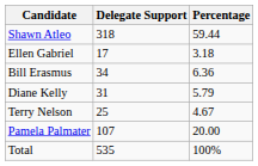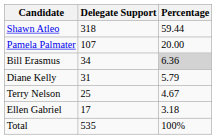rows swapped: Pamela Palmater <-> Ellen Gabriel
Bill Erasmus | Percentage: no background -> lightgrey background
